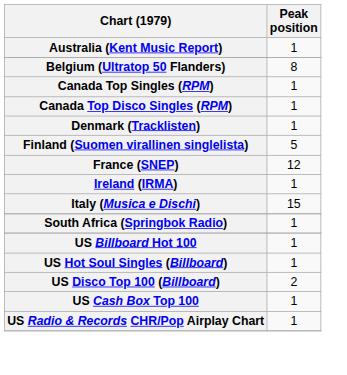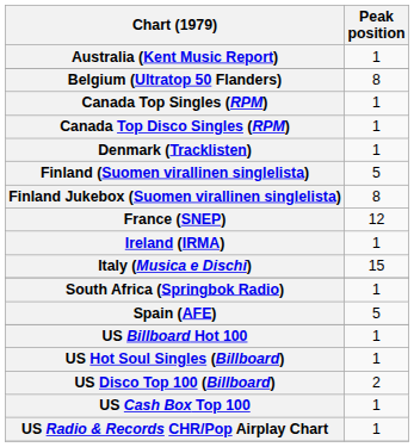+ row: Finland Jukebox (Suomen virallinen singlelista) | 8
+ row: Spain (AFE) | 5
